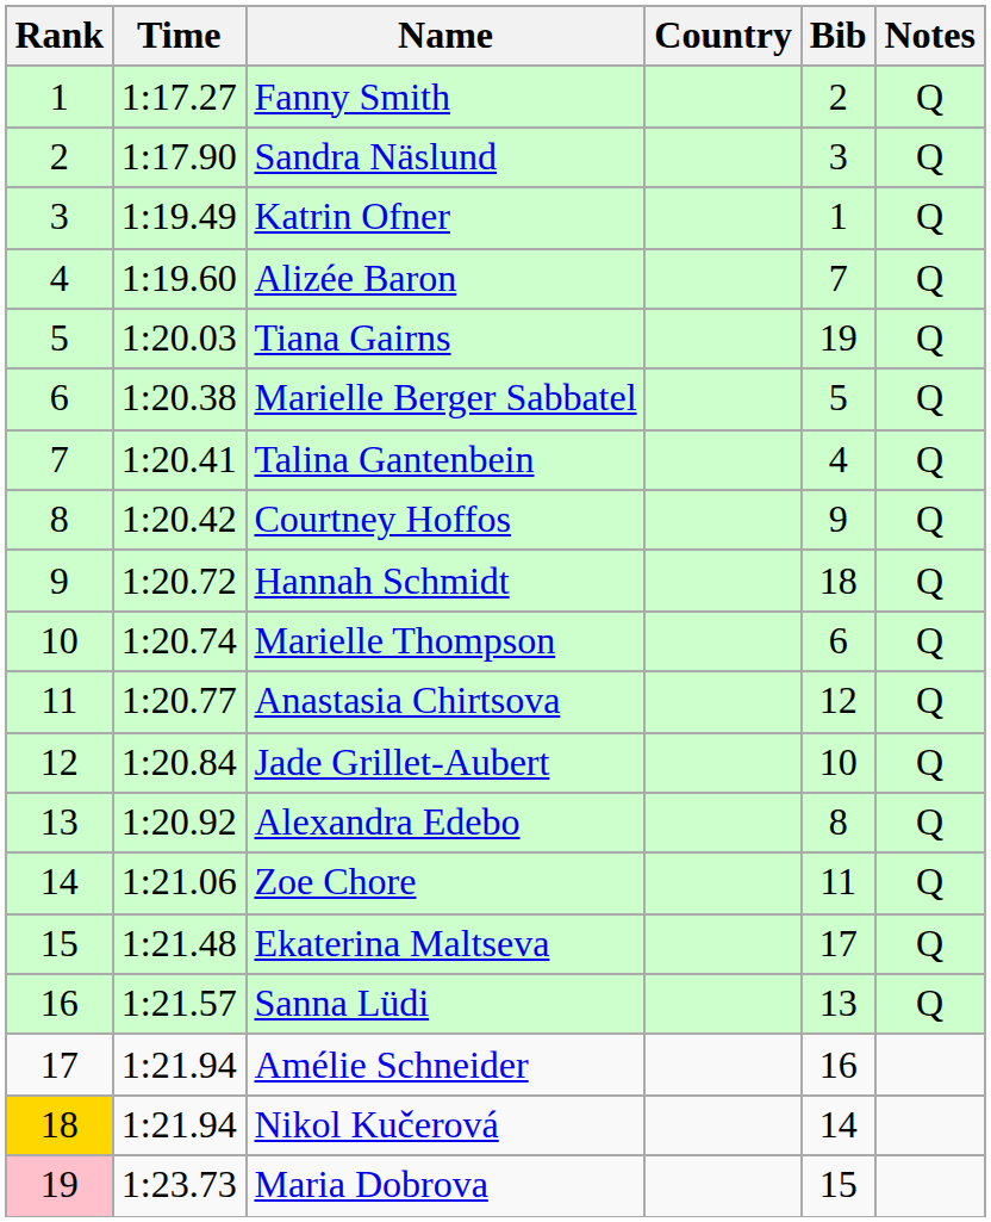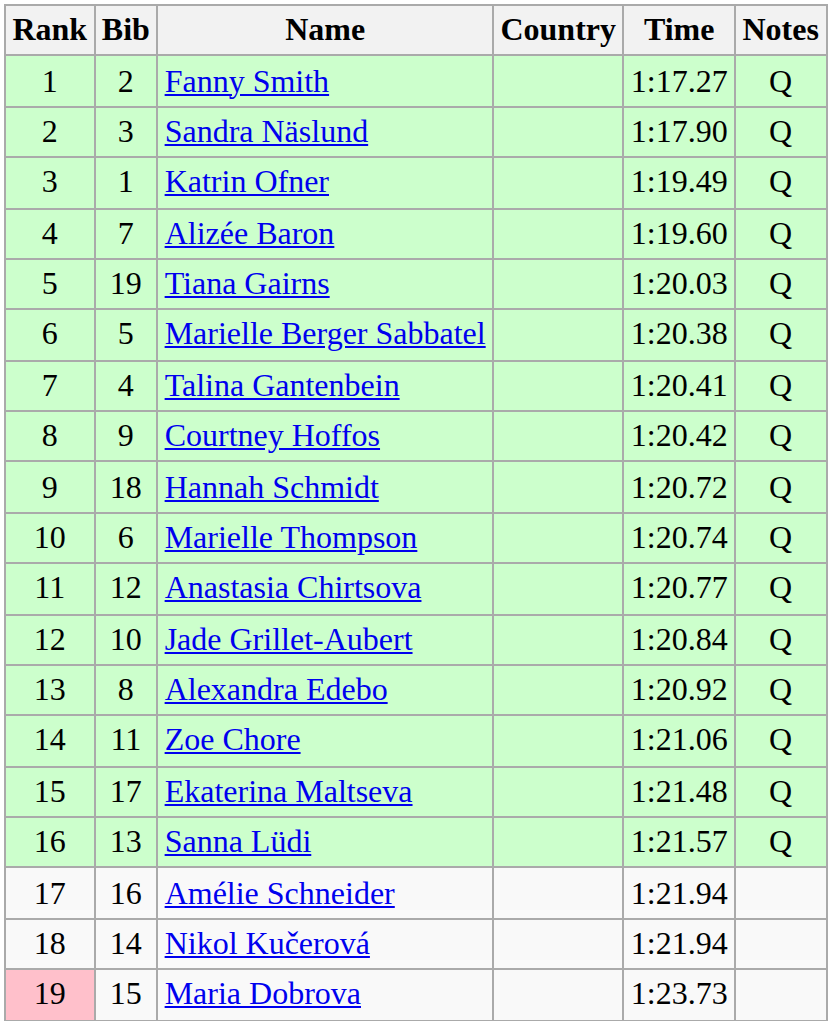columns swapped: Bib <-> Time
Nikol Kučerová | Rank: gold background -> no background
